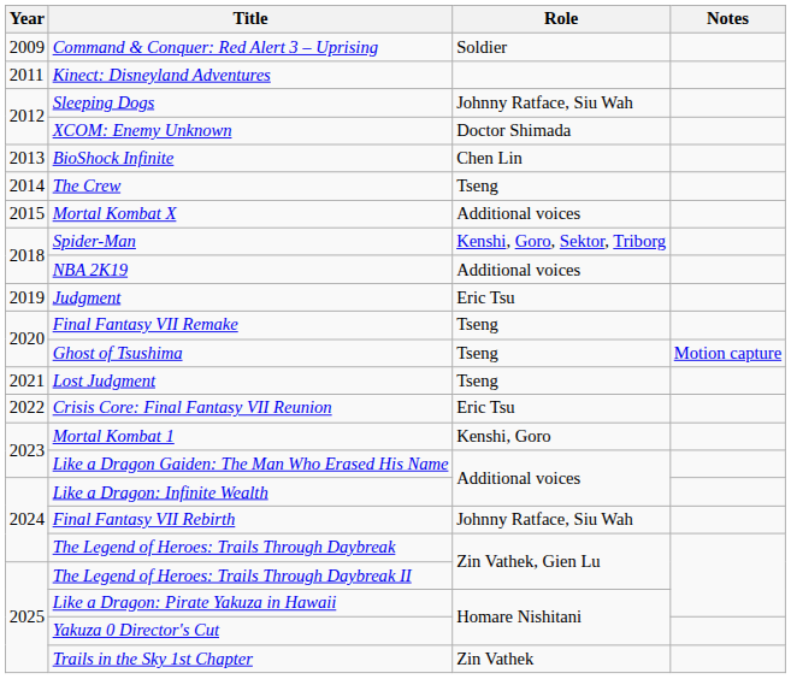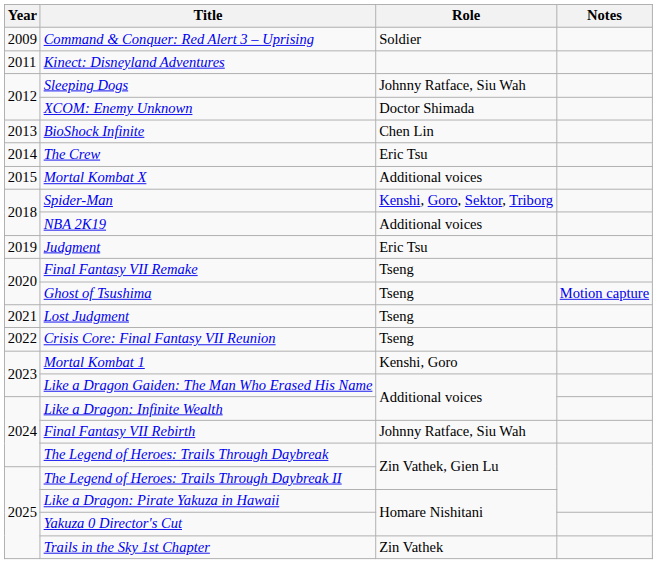The Crew | Role: Tseng -> Eric Tsu
Crisis Core: Final Fantasy VII Reunion | Role: Eric Tsu -> Tseng
